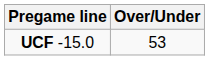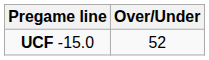UCF -15.0 | Over/Under: 53 -> 52
